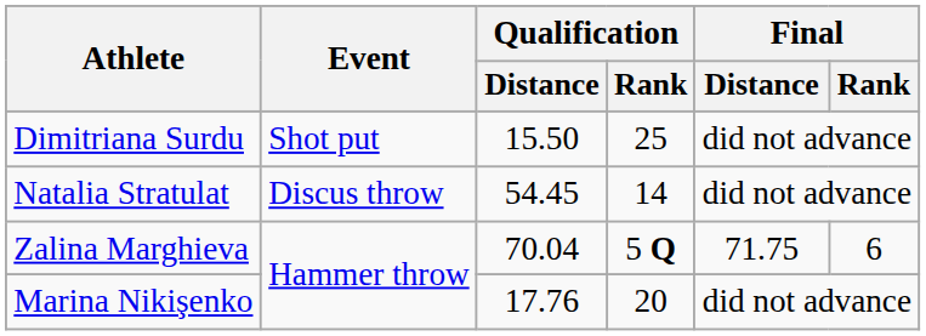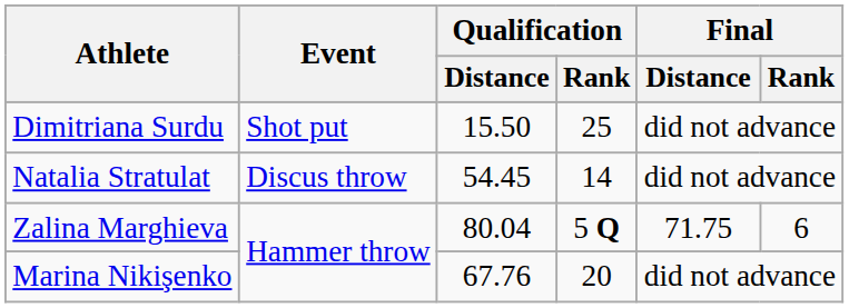Zalina Marghieva | Qualification / Distance: 70.04 -> 80.04
Marina Nikişenko | Qualification / Distance: 17.76 -> 67.76
